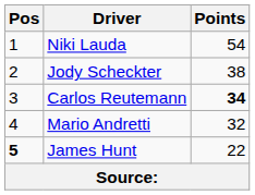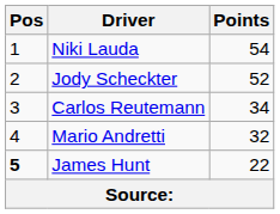Jody Scheckter | Points: 38 -> 52
Carlos Reutemann | Points: bold -> normal
